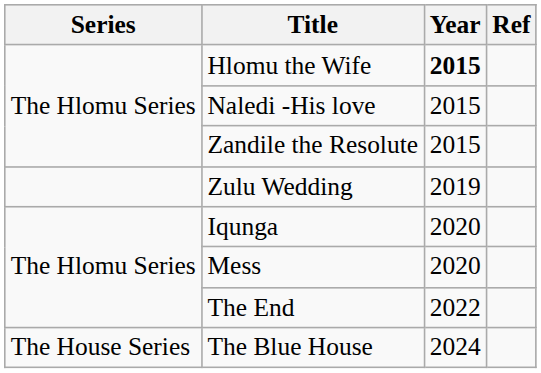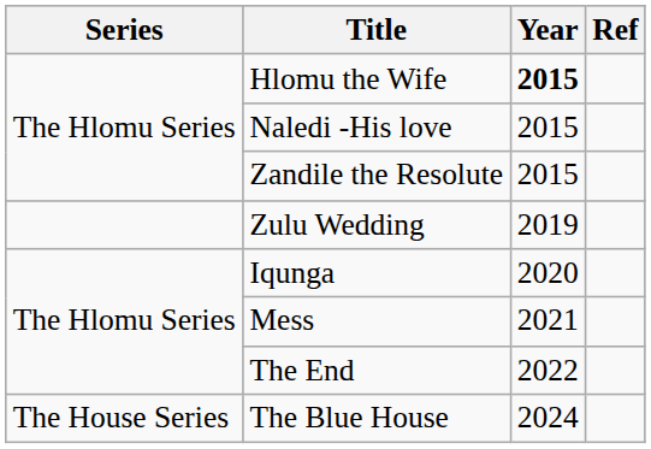Mess | Year: 2020 -> 2021
